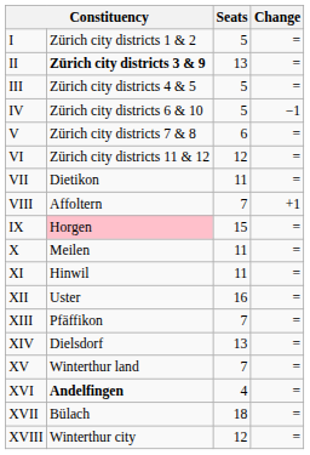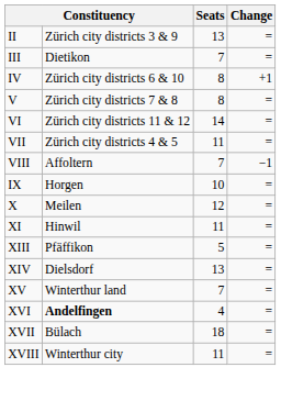- row: I | Zürich city districts 1 & 2 | 5 | =
II | column 2: bold -> normal
III | column 2: Zürich city districts 4 & 5 -> Dietikon
III | Seats: 5 -> 7
IV | Seats: 5 -> 8
IV | Change: −1 -> +1
V | Seats: 6 -> 8
VI | Seats: 12 -> 14
VII | column 2: Dietikon -> Zürich city districts 4 & 5
VIII | Change: +1 -> −1
IX | column 2: pink background -> no background
IX | Seats: 15 -> 10
X | Seats: 11 -> 12
- row: XII | Uster | 16 | =
XIII | Seats: 7 -> 5
XVIII | Seats: 12 -> 11
